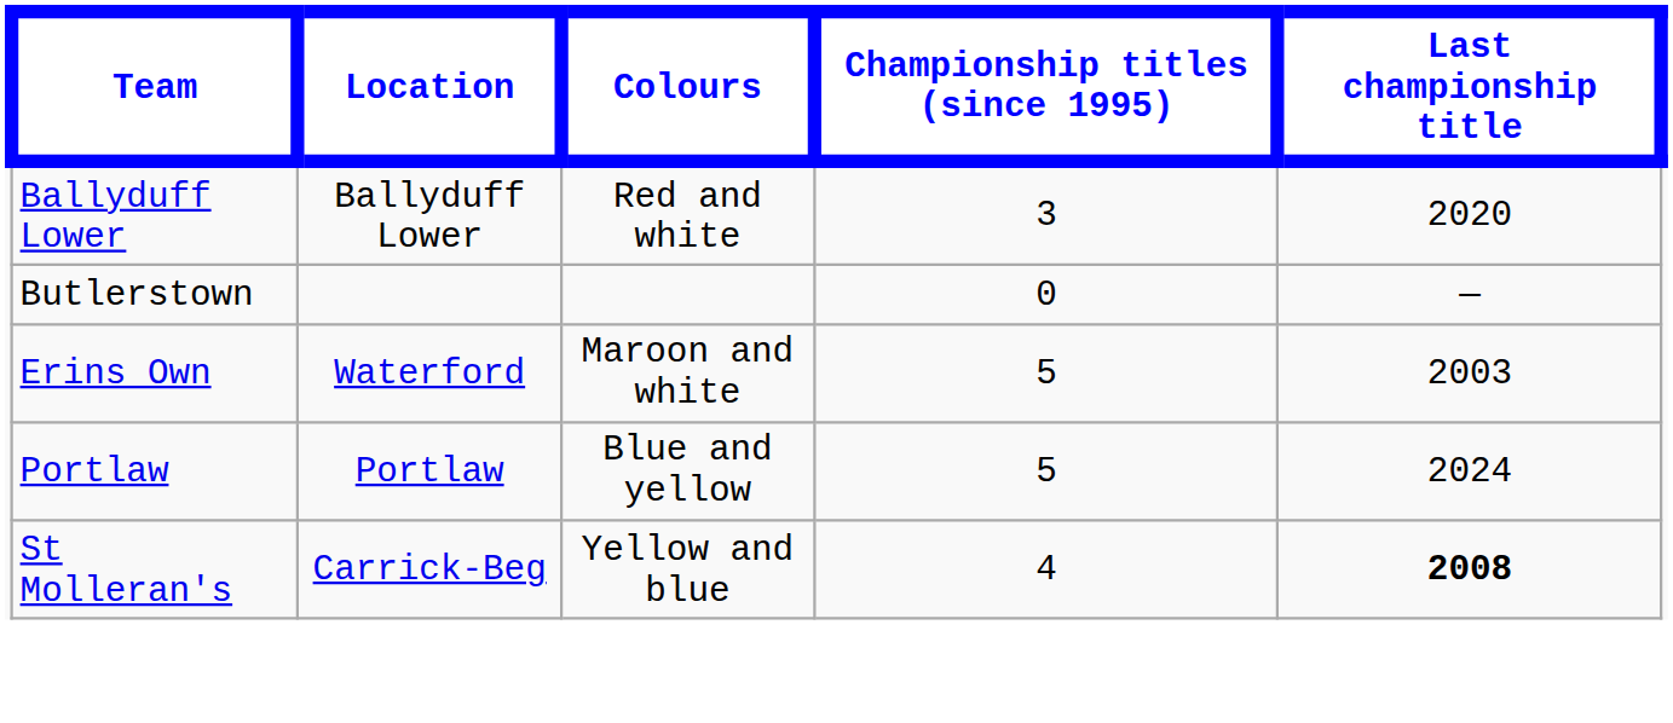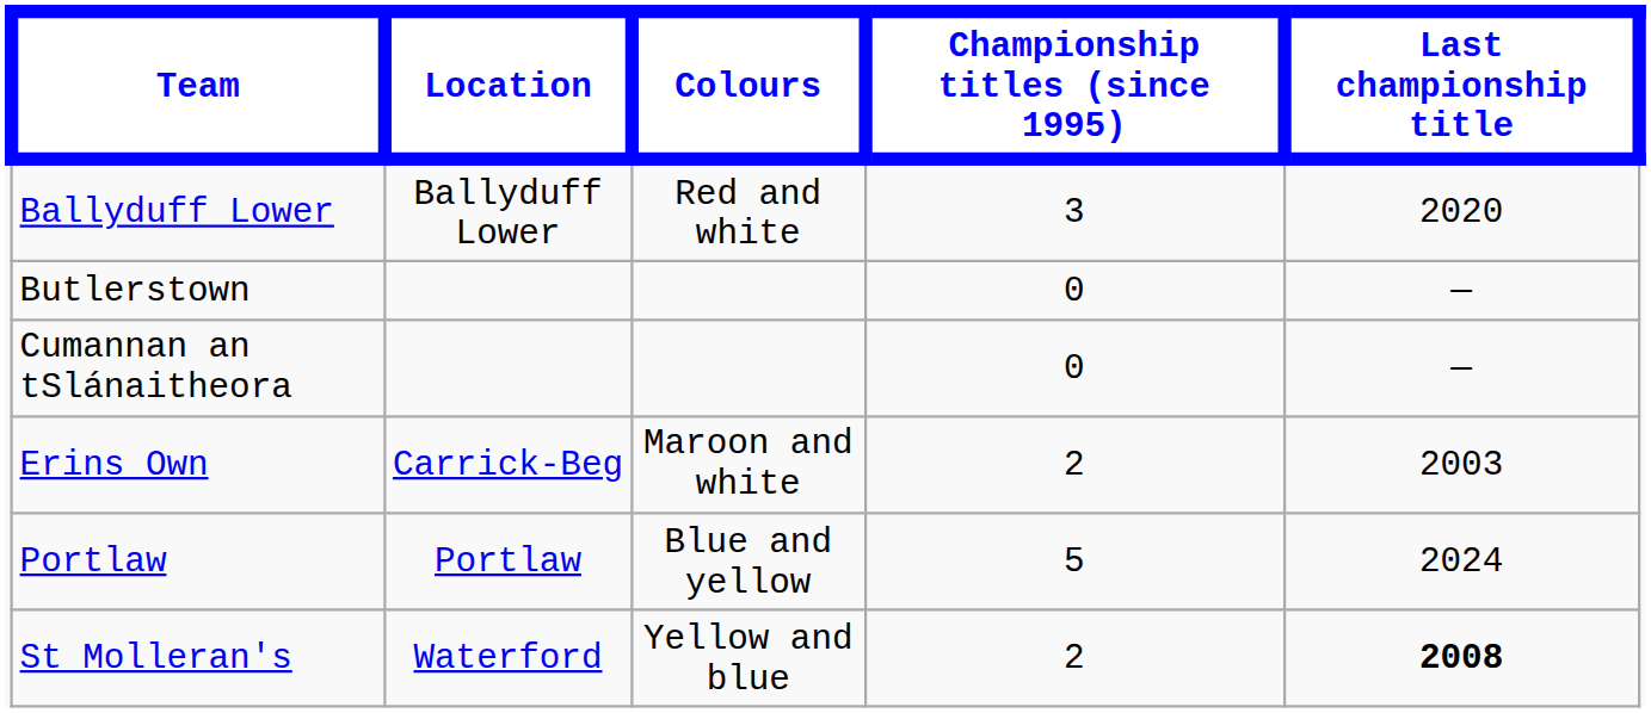+ row: Cumannan an tSlánaitheora | 0 | —
Erins Own | Location: Waterford -> Carrick-Beg
Erins Own | Championship titles (since 1995): 5 -> 2
St Molleran's | Location: Carrick-Beg -> Waterford
St Molleran's | Championship titles (since 1995): 4 -> 2
